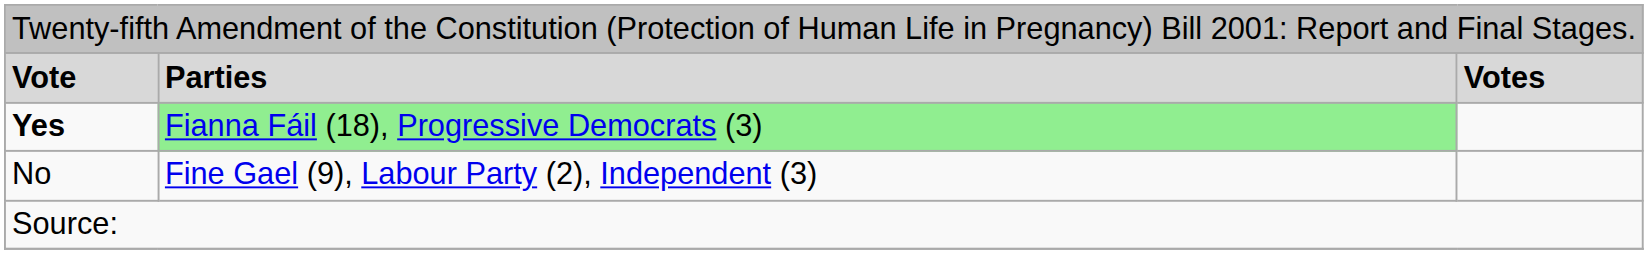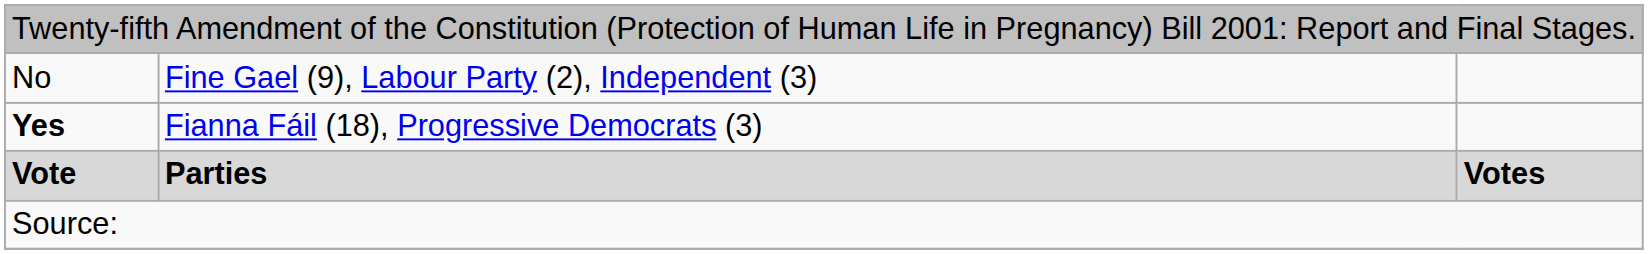rows swapped: Vote <-> No
Yes | column 2: lightgreen background -> no background
